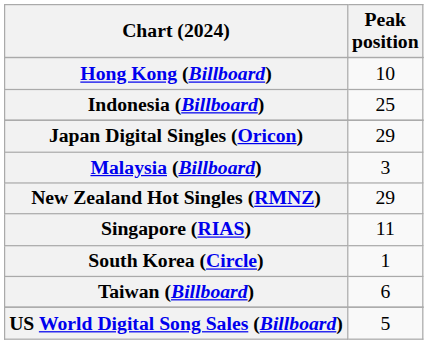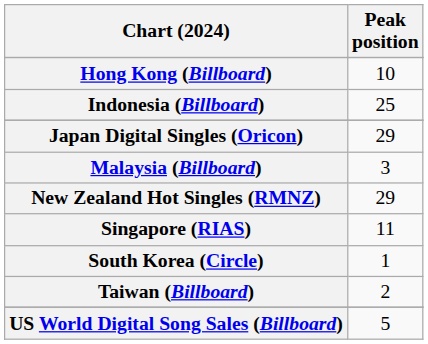Taiwan (Billboard) | Peak position: 6 -> 2
